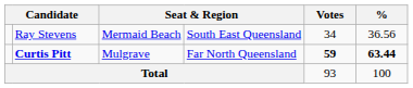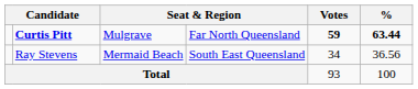rows swapped: Curtis Pitt <-> Ray Stevens
